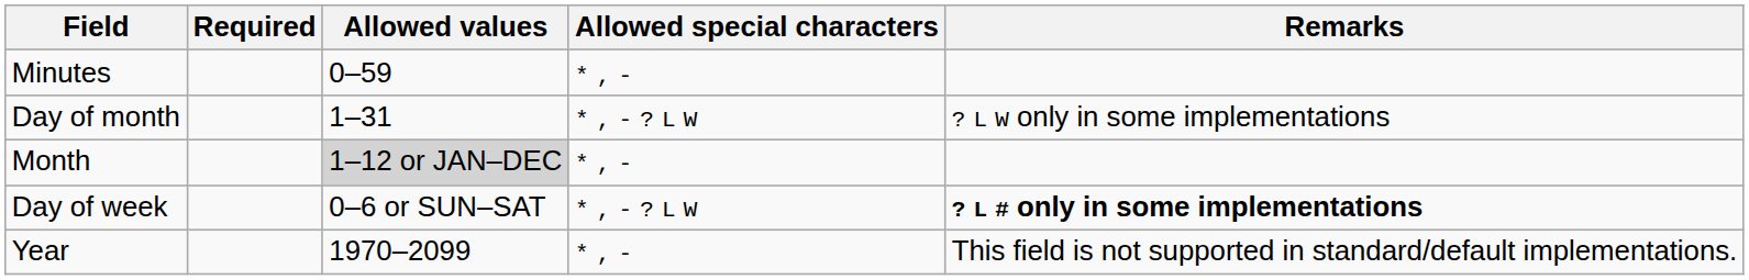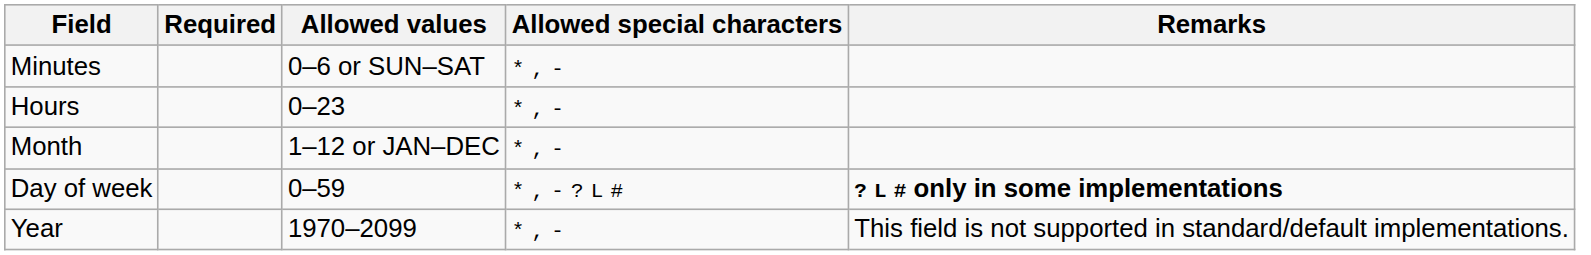Minutes | Allowed values: 0–59 -> 0–6 or SUN–SAT
+ row: Hours | 0–23 | * , -
- row: Day of month | 1–31 | * , - ? L W | ? L W only in some implementations
Month | Allowed values: lightgrey background -> no background
Day of week | Allowed values: 0–6 or SUN–SAT -> 0–59
Day of week | Allowed special characters: * , - ? L W -> * , - ? L #
